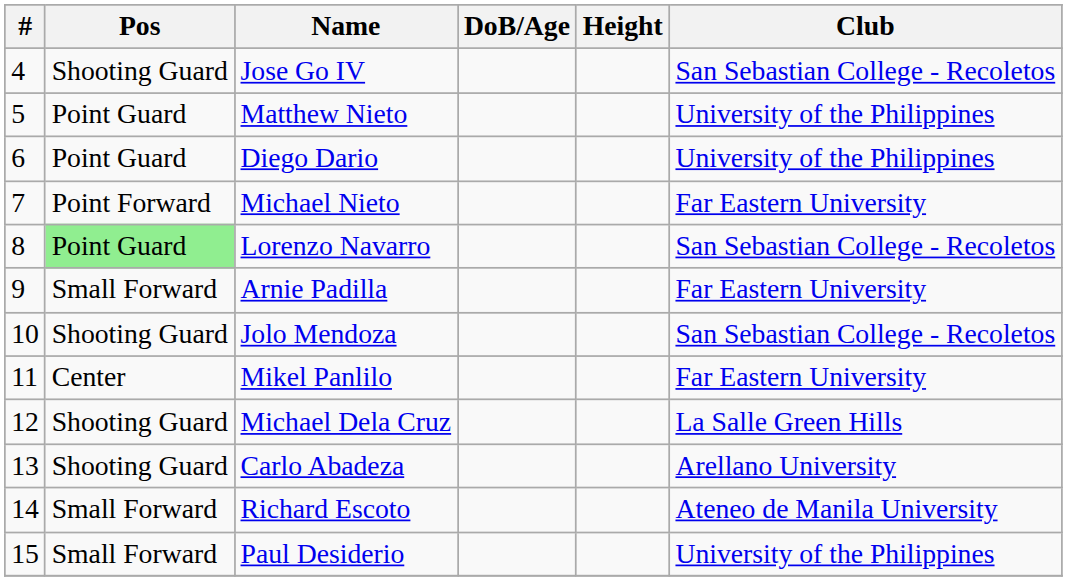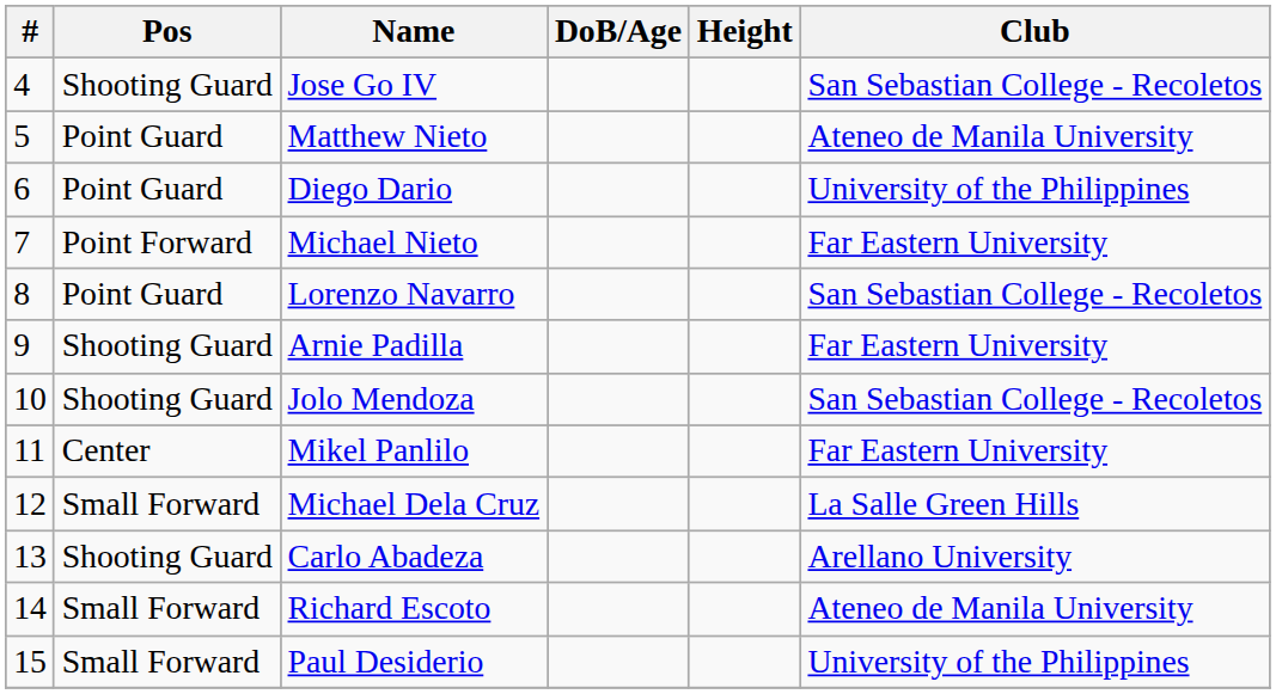Matthew Nieto | Club: University of the Philippines -> Ateneo de Manila University
Lorenzo Navarro | Pos: lightgreen background -> no background
Arnie Padilla | Pos: Small Forward -> Shooting Guard
Michael Dela Cruz | Pos: Shooting Guard -> Small Forward
